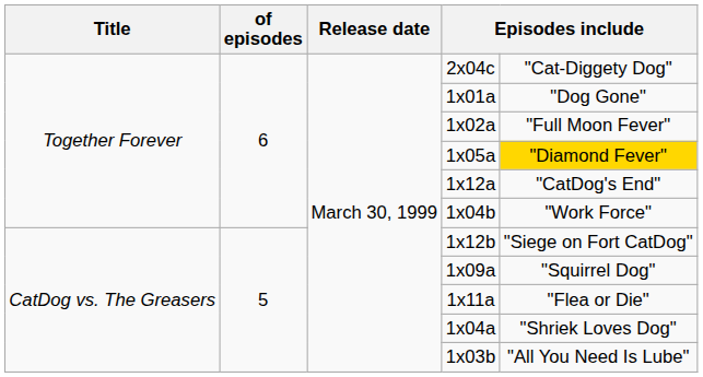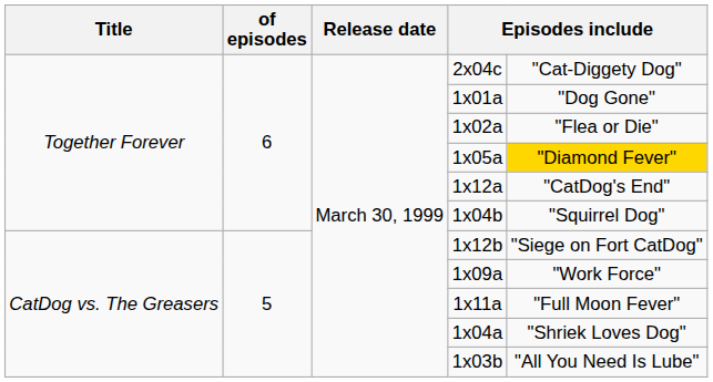1x02a | column 5: "Full Moon Fever" -> "Flea or Die"
1x04b | column 5: "Work Force" -> "Squirrel Dog"
1x09a | column 5: "Squirrel Dog" -> "Work Force"
1x11a | column 5: "Flea or Die" -> "Full Moon Fever"
